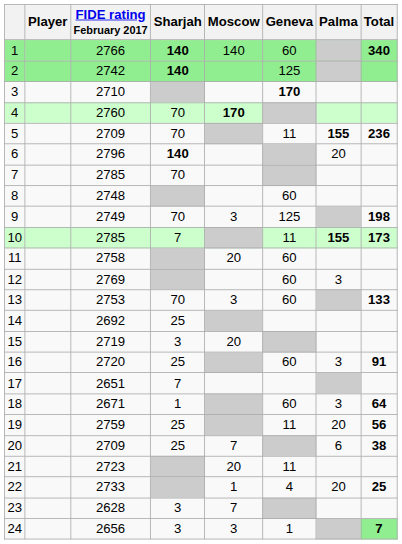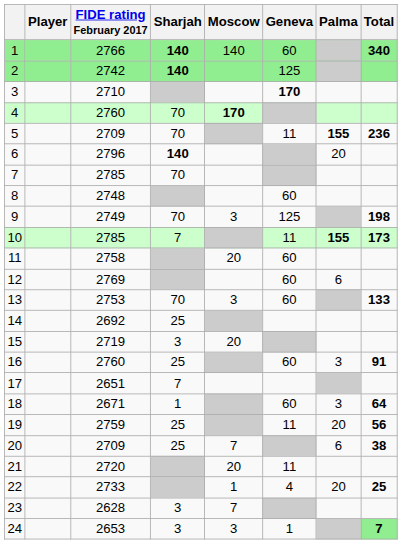12 | Palma: 3 -> 6
16 | FIDE rating February 2017: 2720 -> 2760
21 | FIDE rating February 2017: 2723 -> 2720
24 | FIDE rating February 2017: 2656 -> 2653
